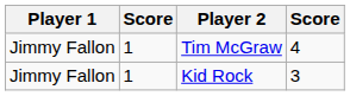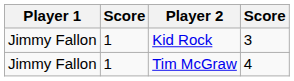rows swapped: Kid Rock <-> Tim McGraw
